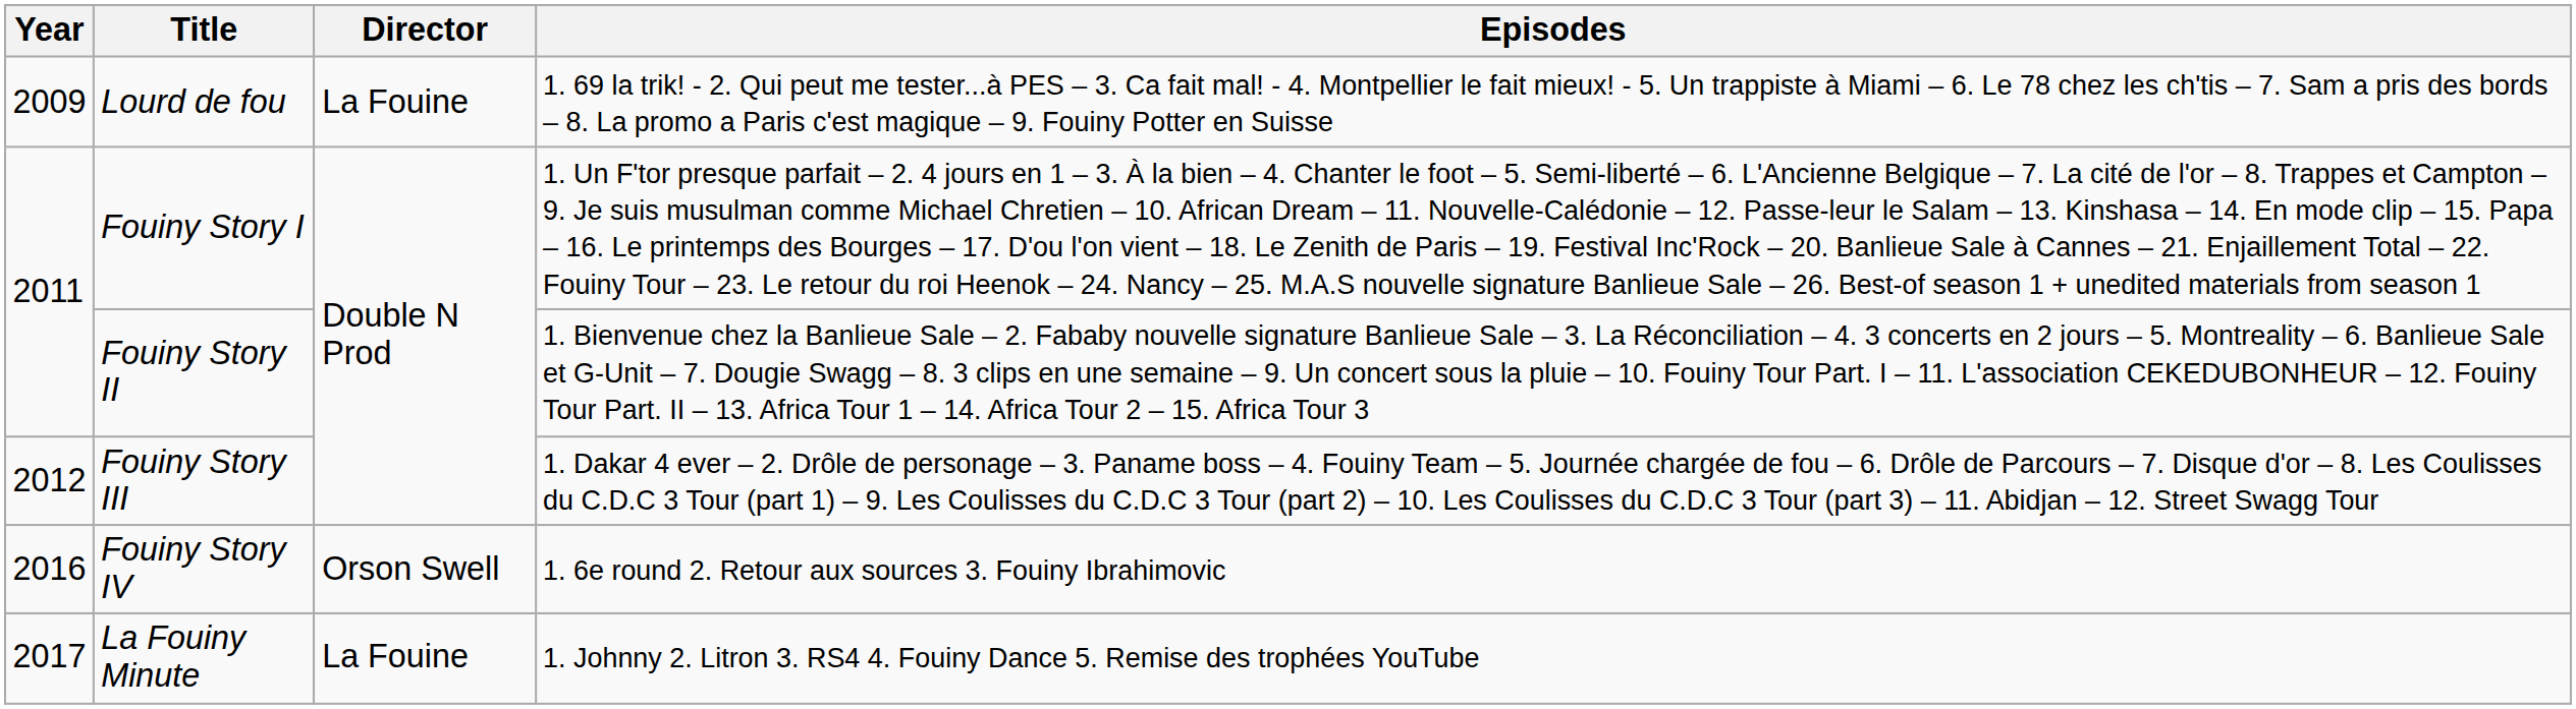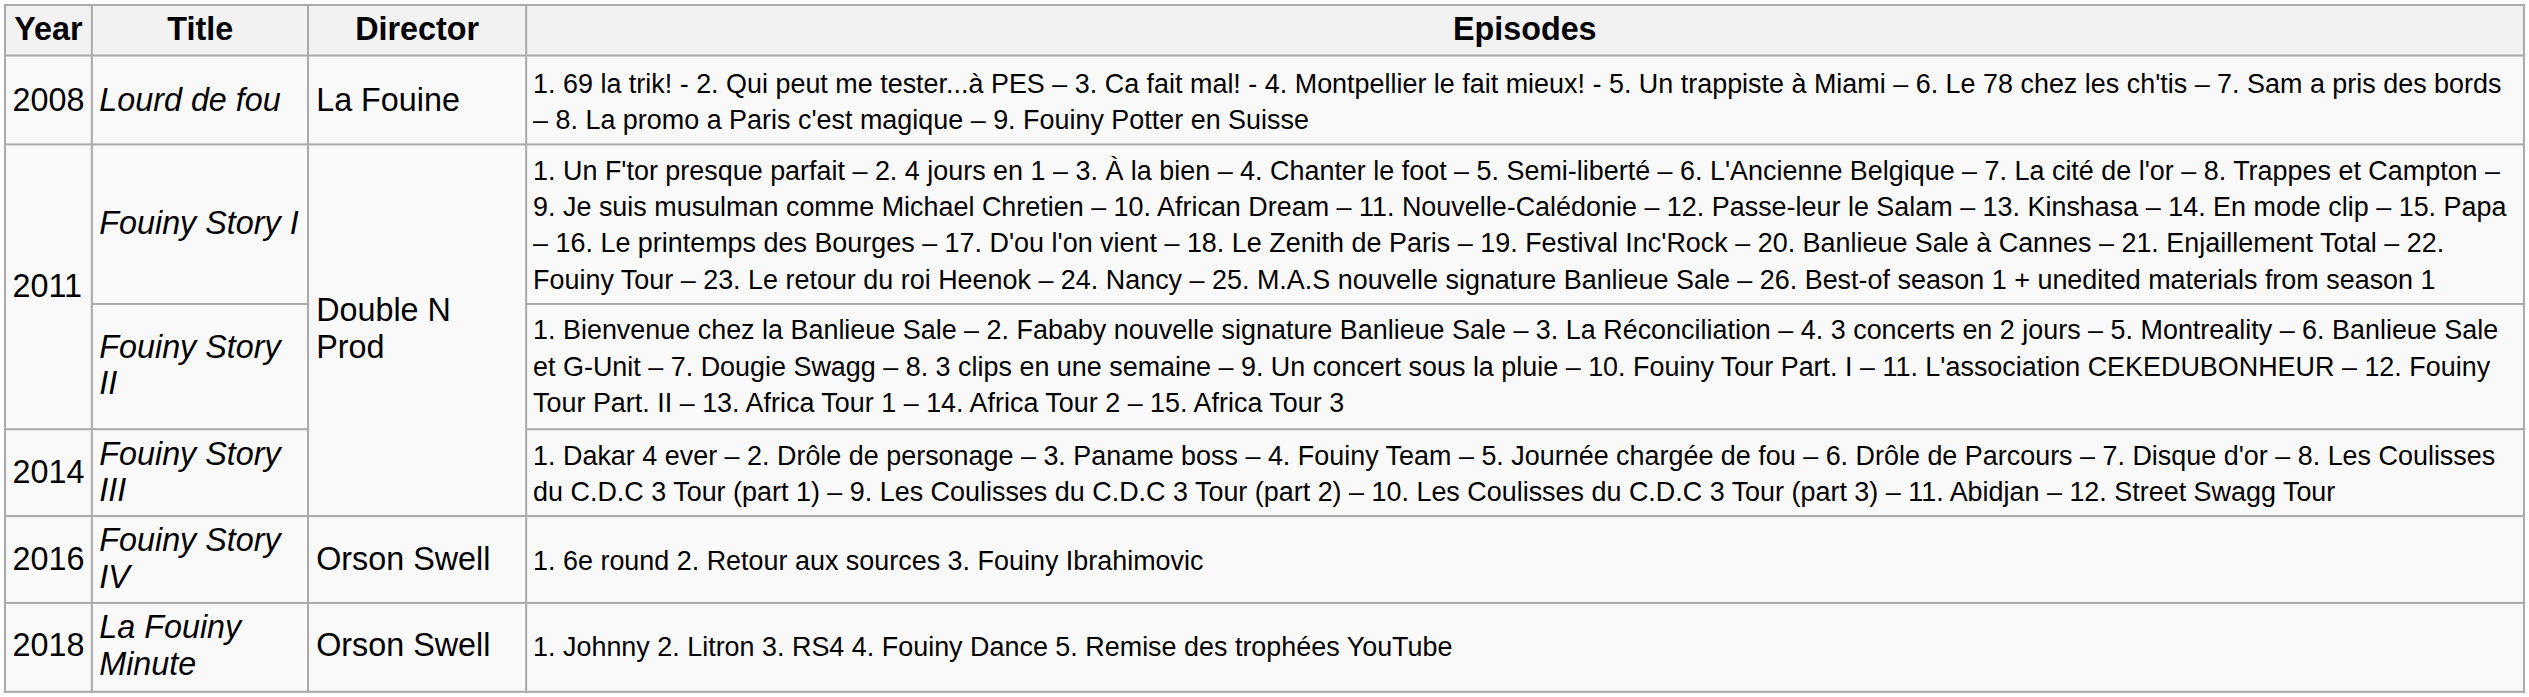Lourd de fou | Year: 2009 -> 2008
Fouiny Story III | Year: 2012 -> 2014
La Fouiny Minute | Year: 2017 -> 2018
La Fouiny Minute | Director: La Fouine -> Orson Swell
